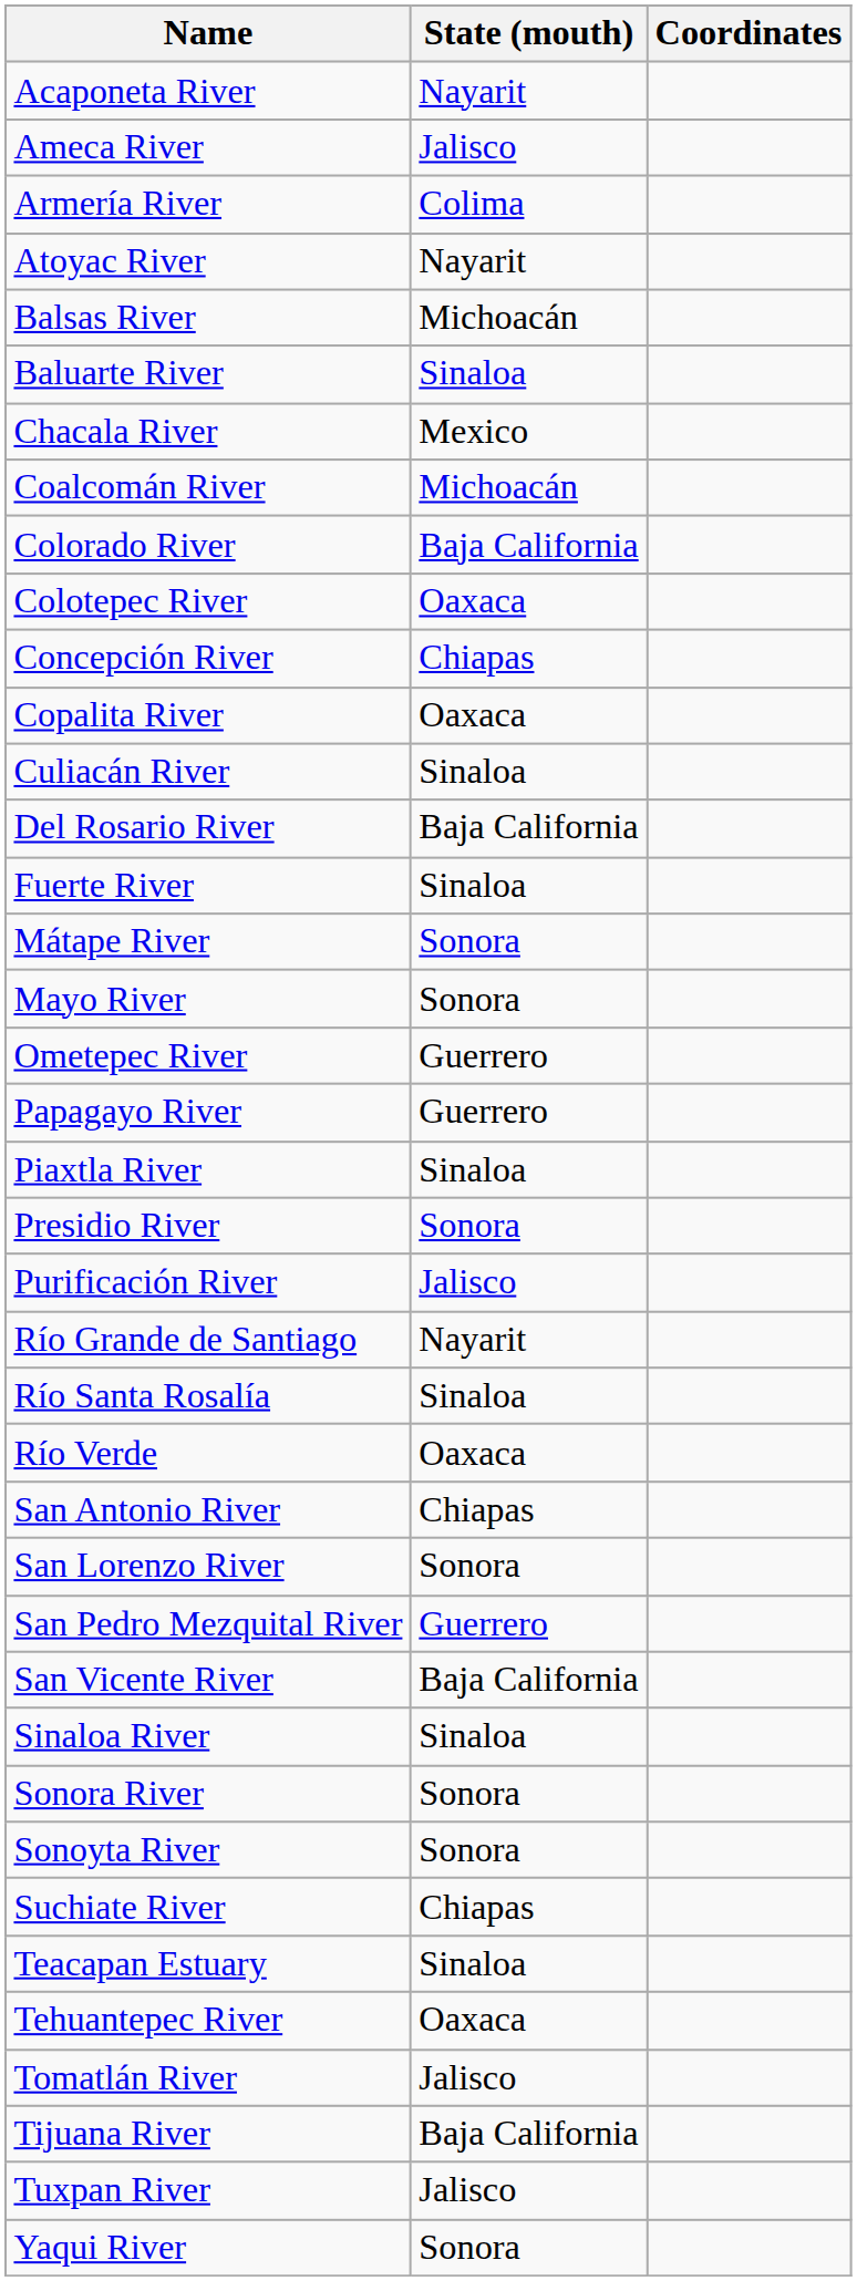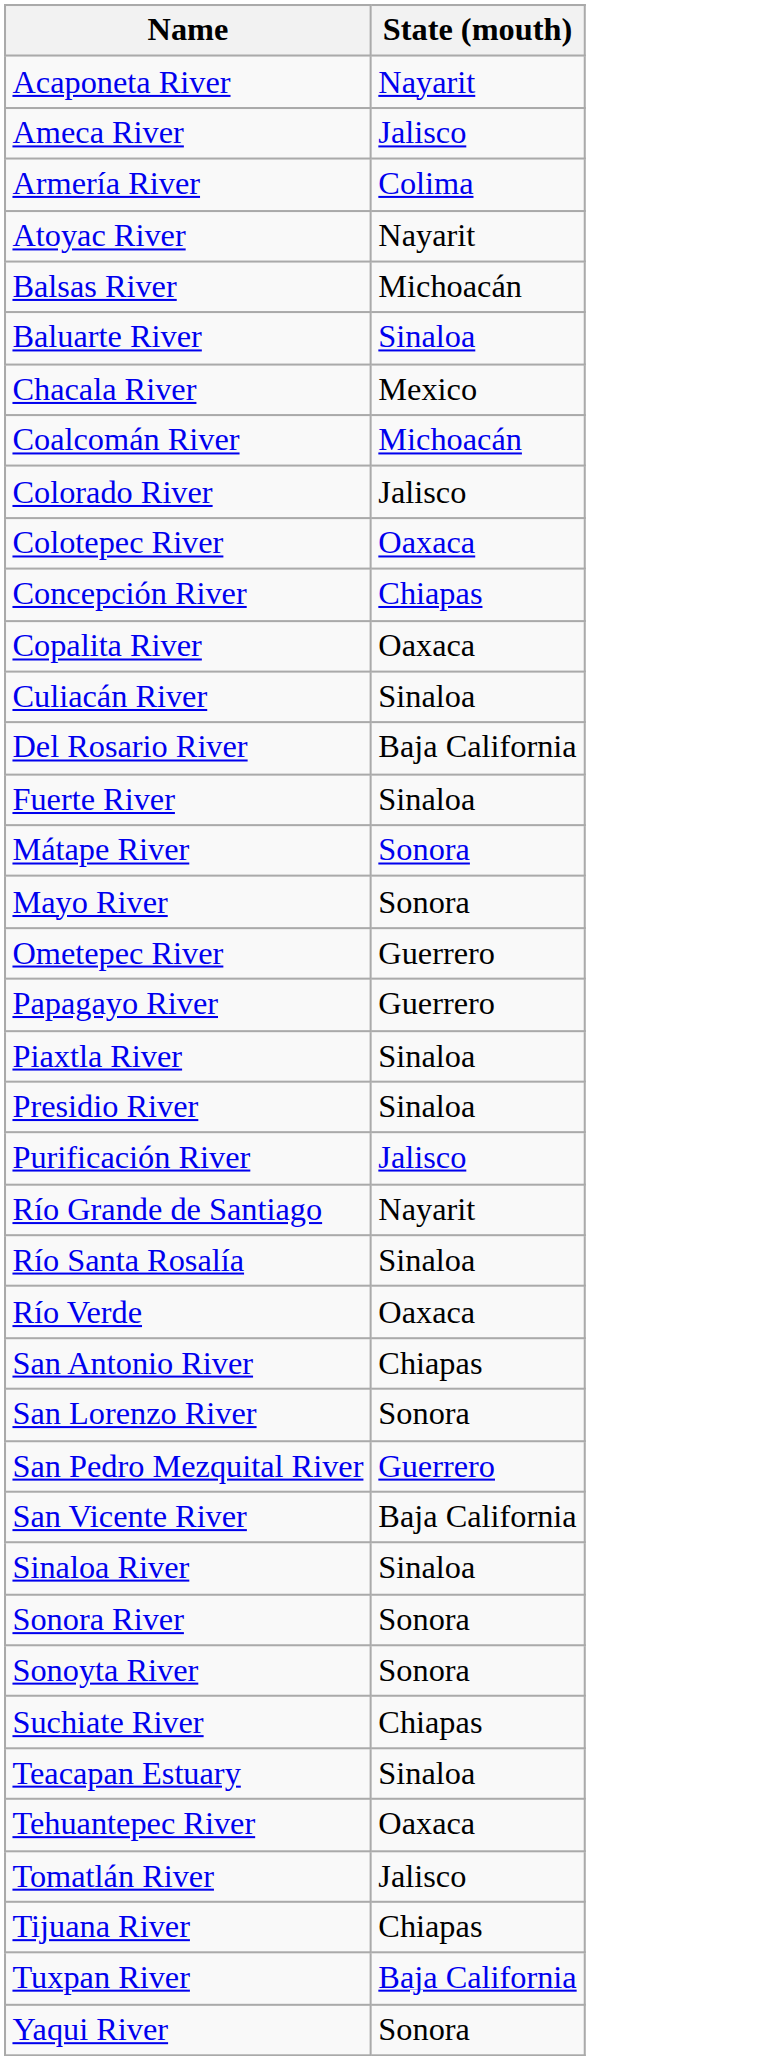- column: Coordinates
Colorado River | State (mouth): Baja California -> Jalisco
Presidio River | State (mouth): Sonora -> Sinaloa
Tijuana River | State (mouth): Baja California -> Chiapas
Tuxpan River | State (mouth): Jalisco -> Baja California
